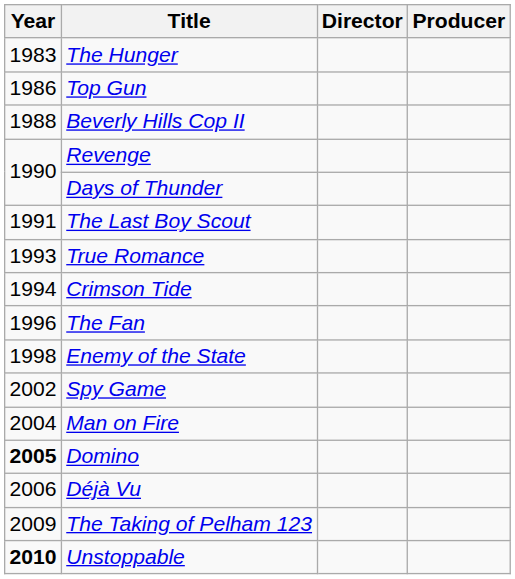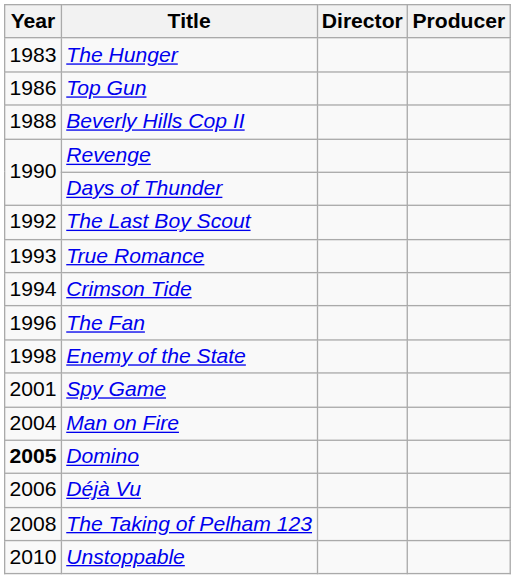The Last Boy Scout | Year: 1991 -> 1992
Spy Game | Year: 2002 -> 2001
The Taking of Pelham 123 | Year: 2009 -> 2008
Unstoppable | Year: bold -> normal
